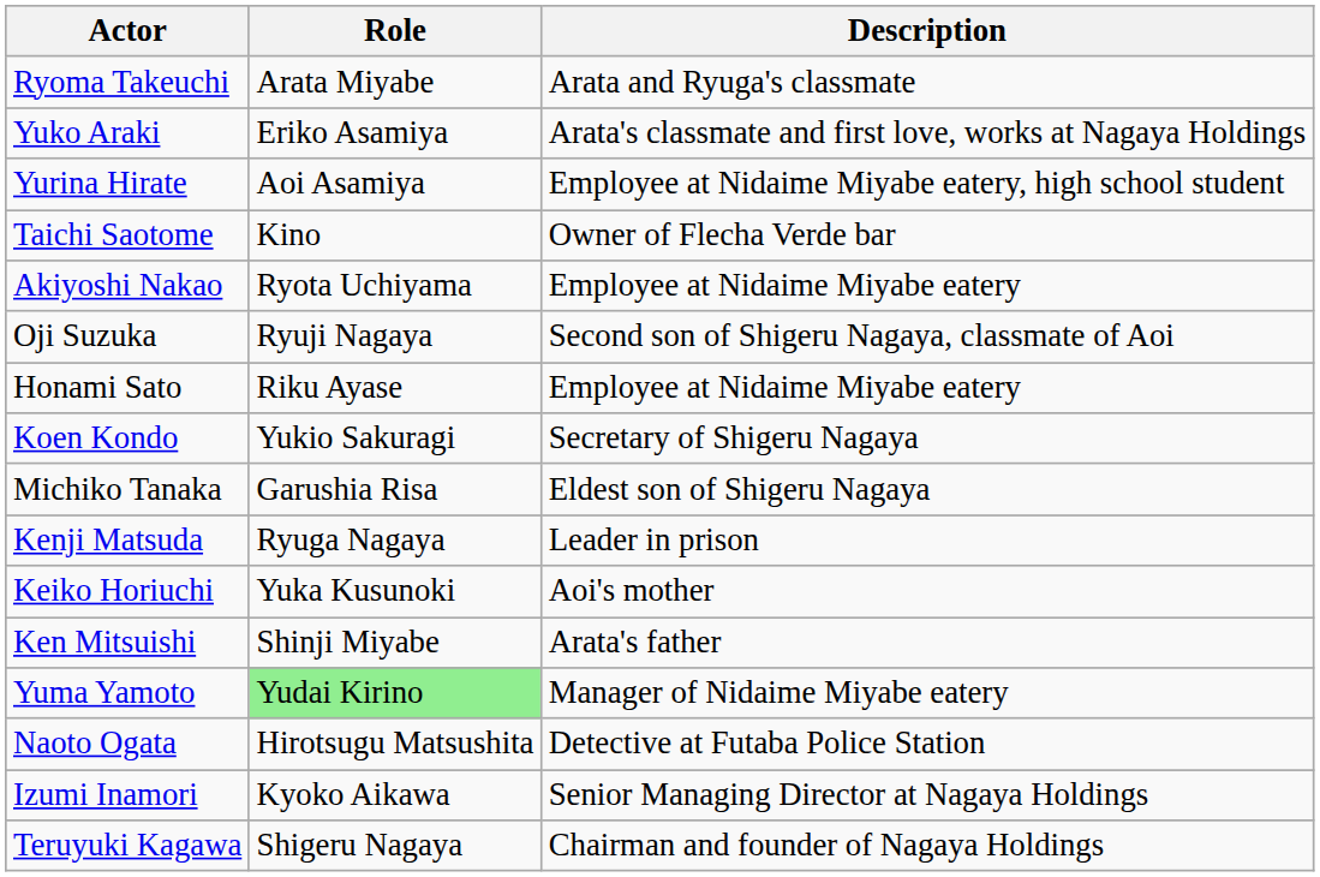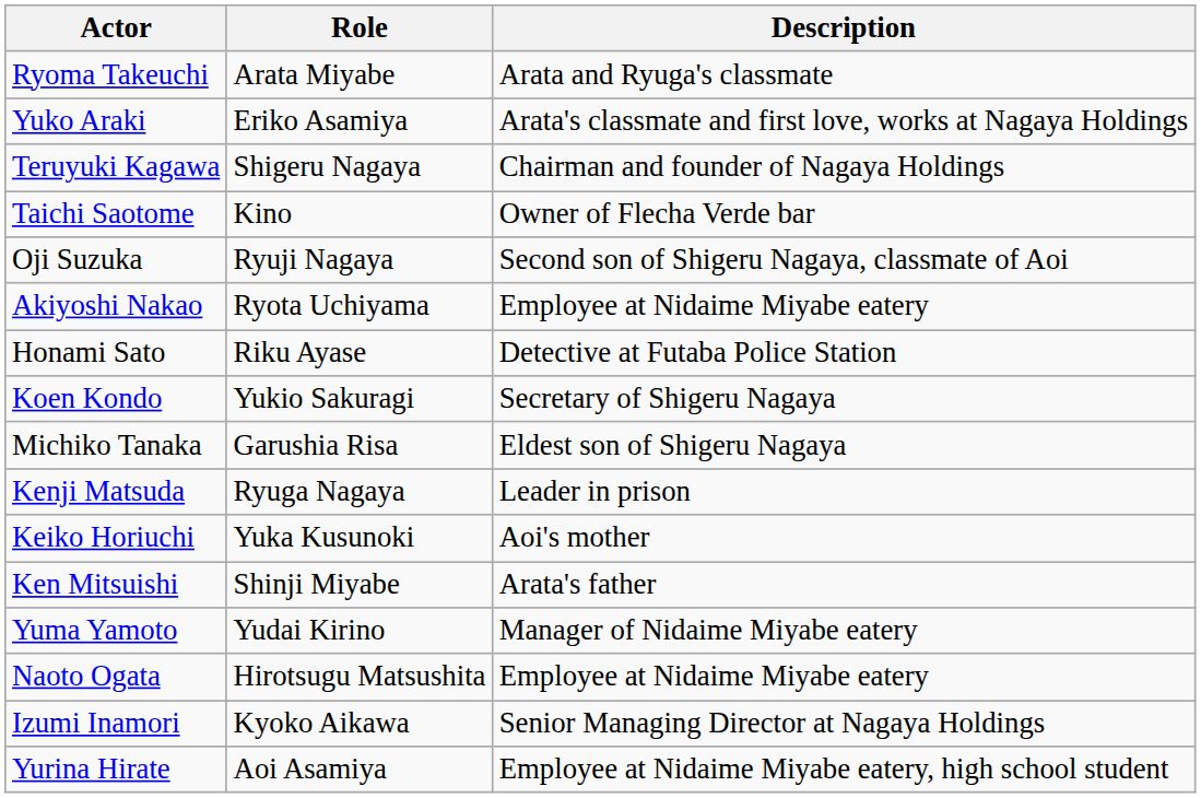rows swapped: Yurina Hirate <-> Teruyuki Kagawa
rows swapped: Akiyoshi Nakao <-> Oji Suzuka
Honami Sato | Description: Employee at Nidaime Miyabe eatery -> Detective at Futaba Police Station
Yuma Yamoto | Role: lightgreen background -> no background
Naoto Ogata | Description: Detective at Futaba Police Station -> Employee at Nidaime Miyabe eatery
